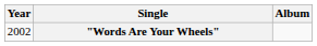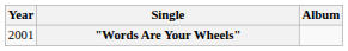"Words Are Your Wheels" | Year: 2002 -> 2001
